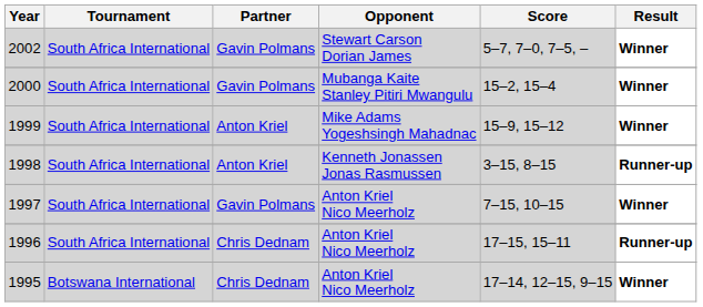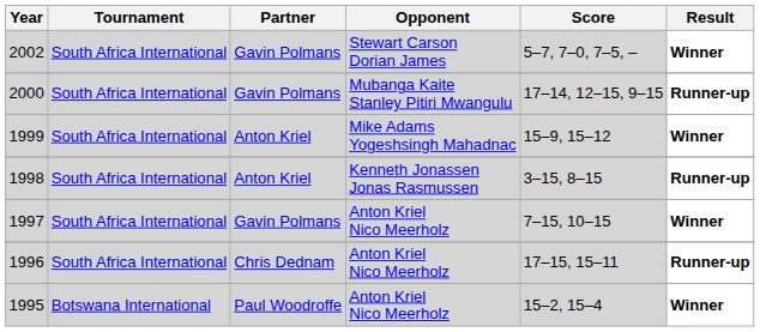2000 | Score: 15–2, 15–4 -> 17–14, 12–15, 9–15
2000 | Result: Winner -> Runner-up
1995 | Partner: Chris Dednam -> Paul Woodroffe
1995 | Score: 17–14, 12–15, 9–15 -> 15–2, 15–4
